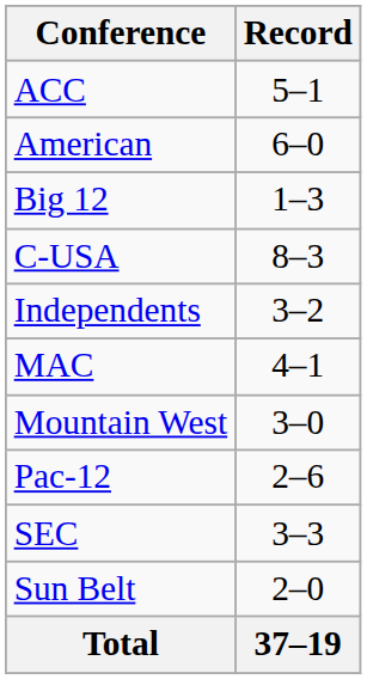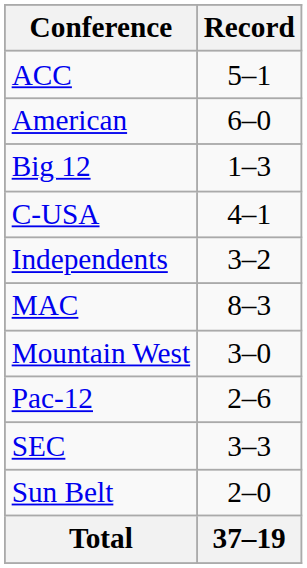C-USA | Record: 8–3 -> 4–1
MAC | Record: 4–1 -> 8–3
